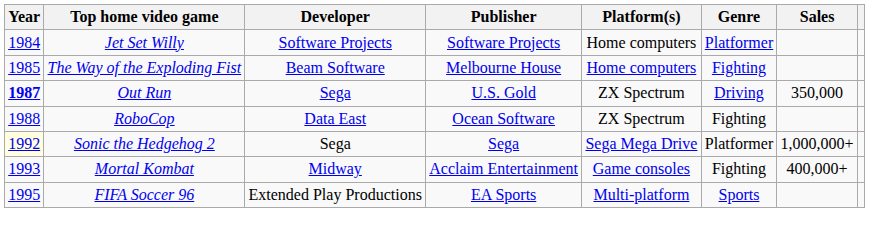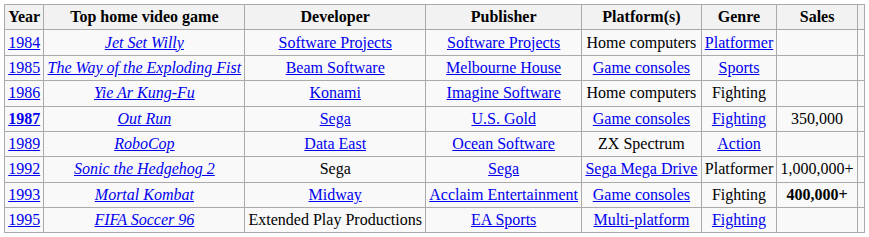The Way of the Exploding Fist | Platform(s): Home computers -> Game consoles
The Way of the Exploding Fist | Genre: Fighting -> Sports
+ row: 1986 | Yie Ar Kung-Fu | Konami | Imagine Software | Home computers | Fighting
Out Run | Platform(s): ZX Spectrum -> Game consoles
Out Run | Genre: Driving -> Fighting
RoboCop | Year: 1988 -> 1989
RoboCop | Genre: Fighting -> Action
Sonic the Hedgehog 2 | Year: lightyellow background -> no background
Mortal Kombat | Sales: normal -> bold
FIFA Soccer 96 | Genre: Sports -> Fighting
